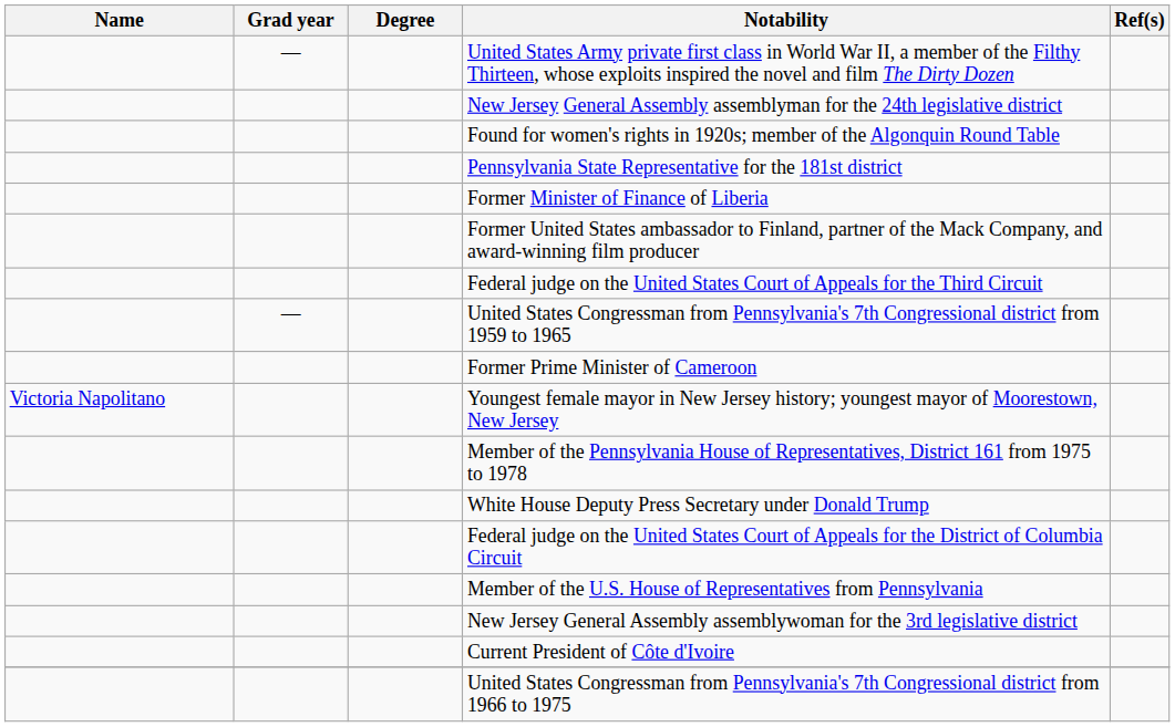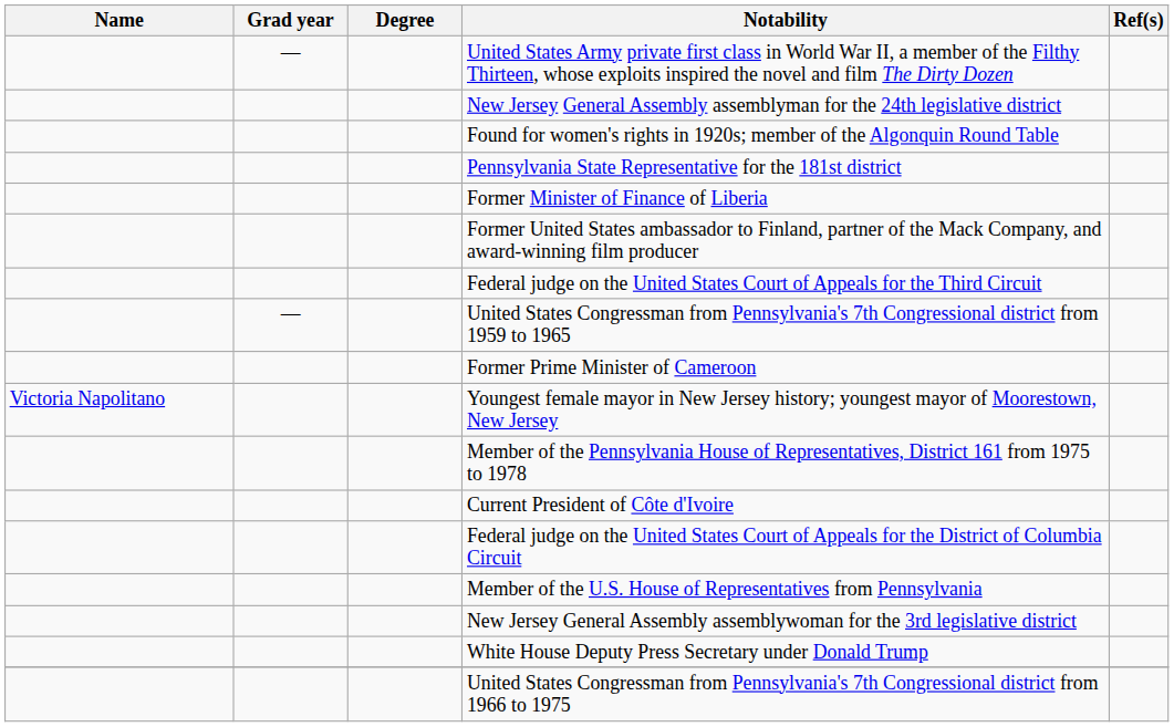rows swapped: Current President of Côte d'Ivoire <-> White House Deputy Press Secretary under Donald Trump
